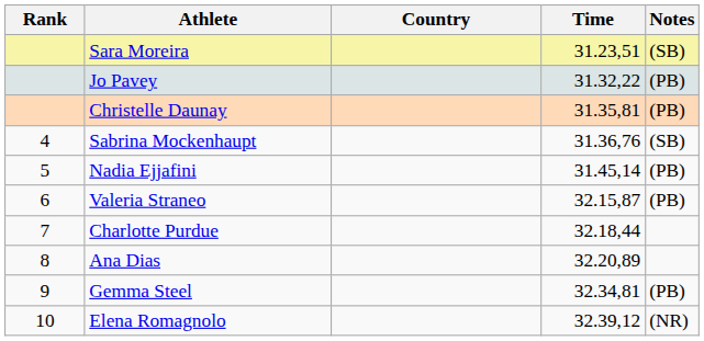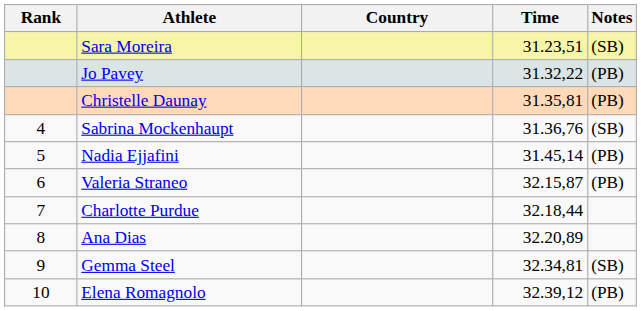Gemma Steel | Notes: (PB) -> (SB)
Elena Romagnolo | Notes: (NR) -> (PB)
